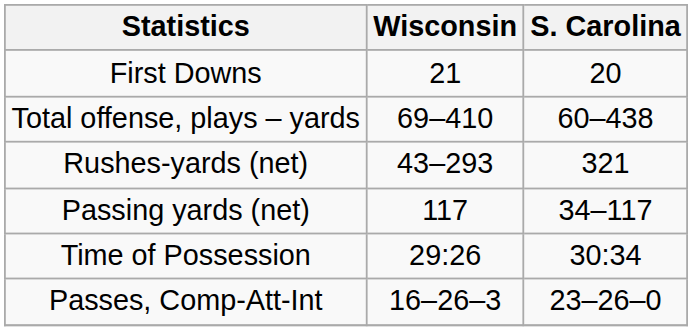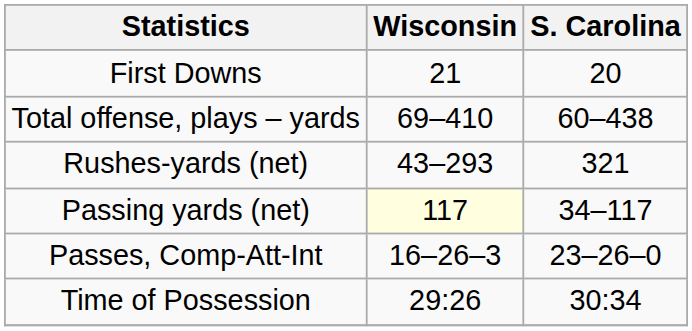Passing yards (net) | Wisconsin: no background -> lightyellow background
rows swapped: Passes, Comp-Att-Int <-> Time of Possession
